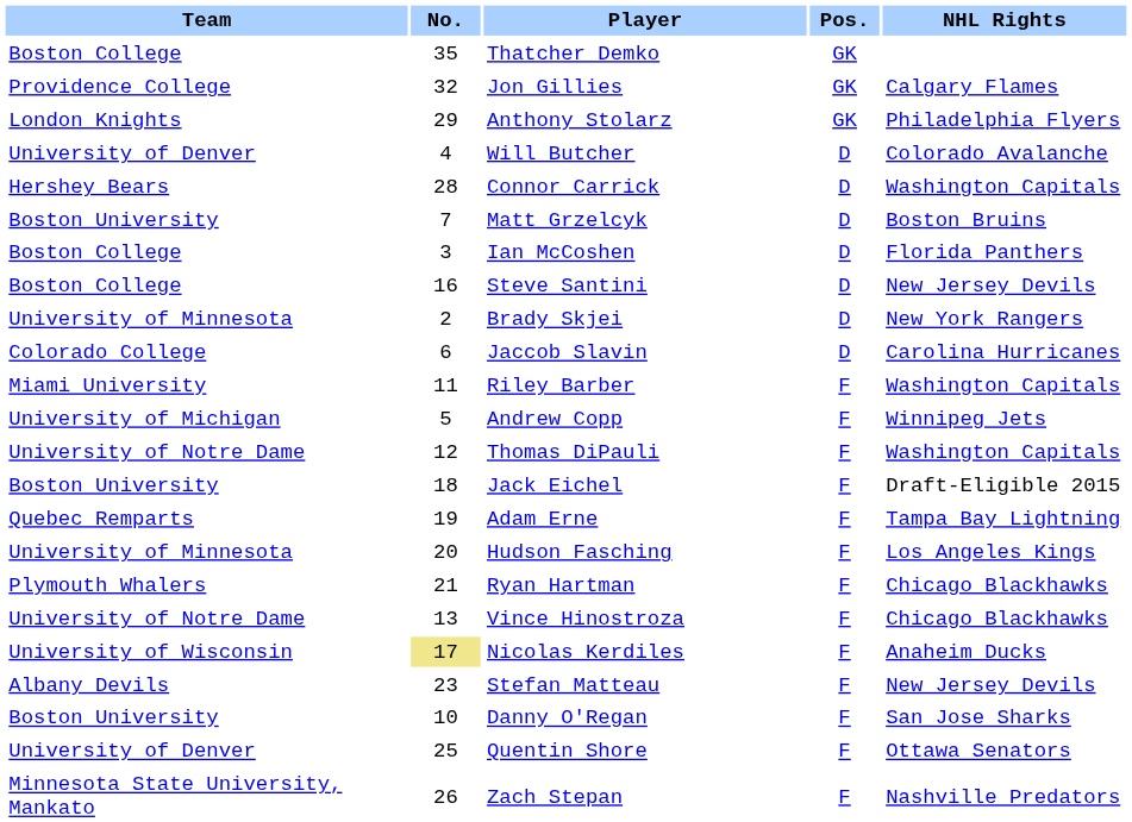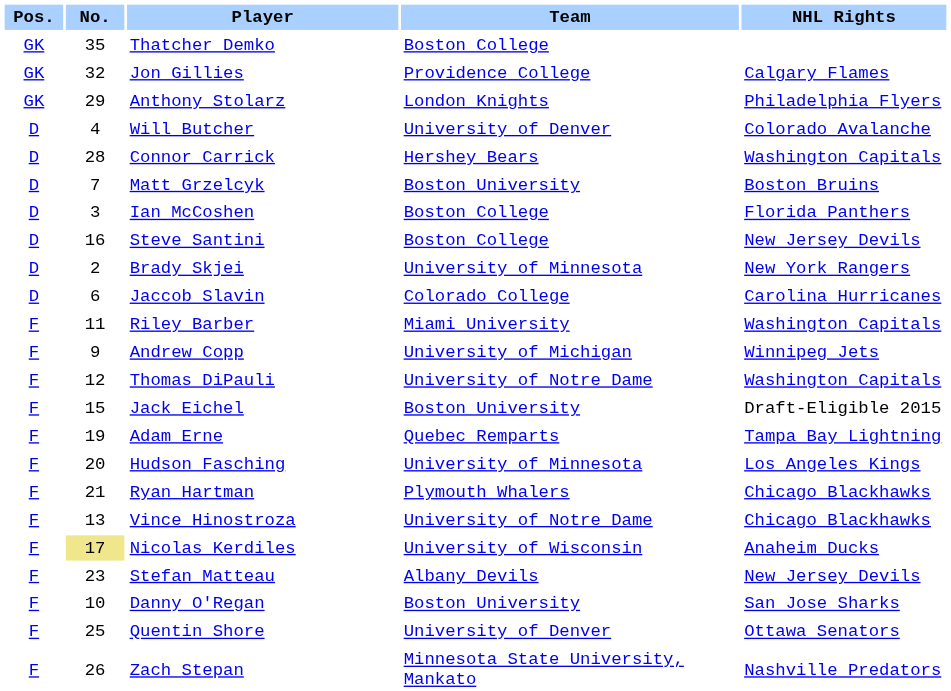columns swapped: Pos. <-> Team
Andrew Copp | No.: 5 -> 9
Jack Eichel | No.: 18 -> 15
